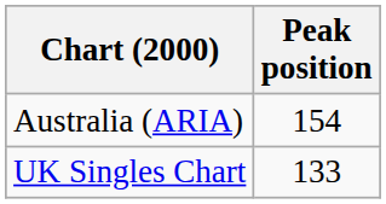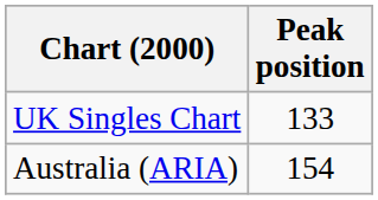rows swapped: Australia (ARIA) <-> UK Singles Chart
